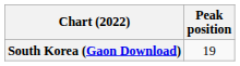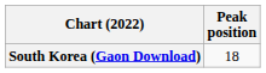South Korea (Gaon Download) | Peak position: 19 -> 18
